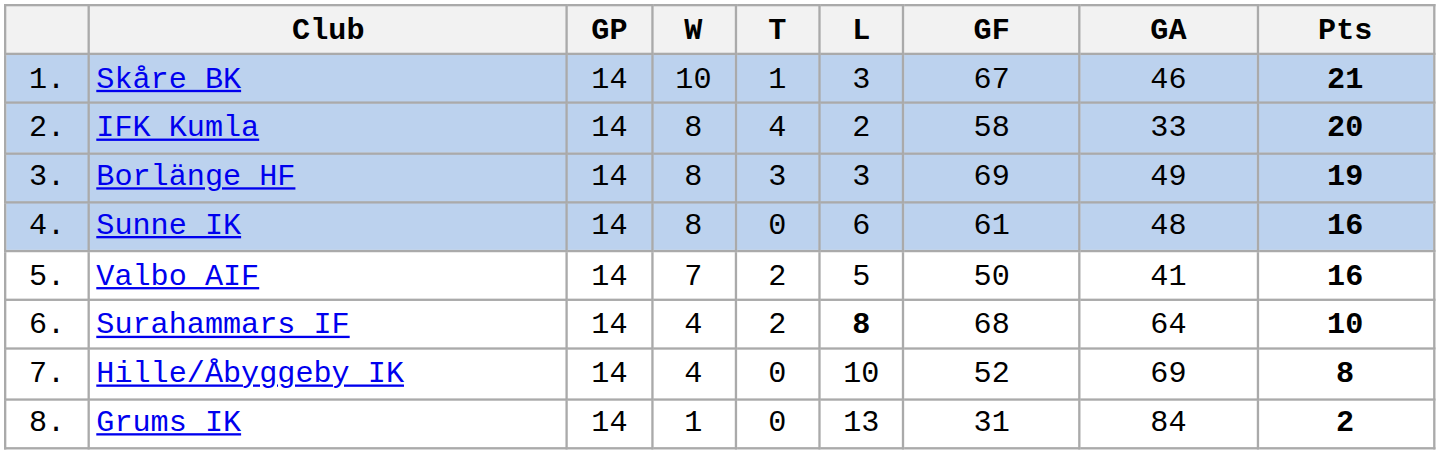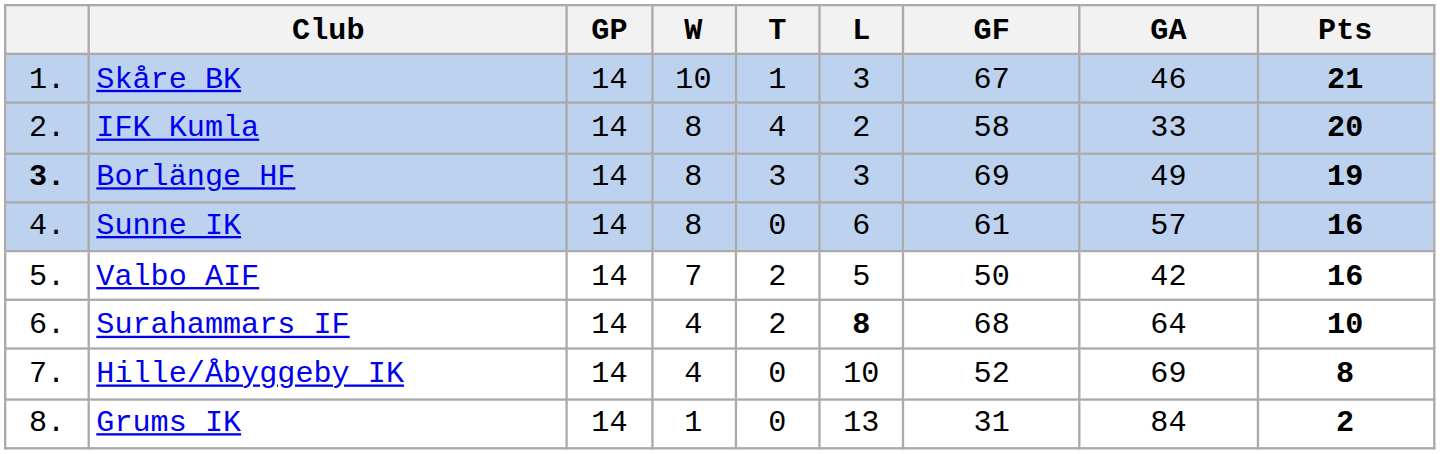Borlänge HF | column 1: normal -> bold
Sunne IK | GA: 48 -> 57
Valbo AIF | GA: 41 -> 42
